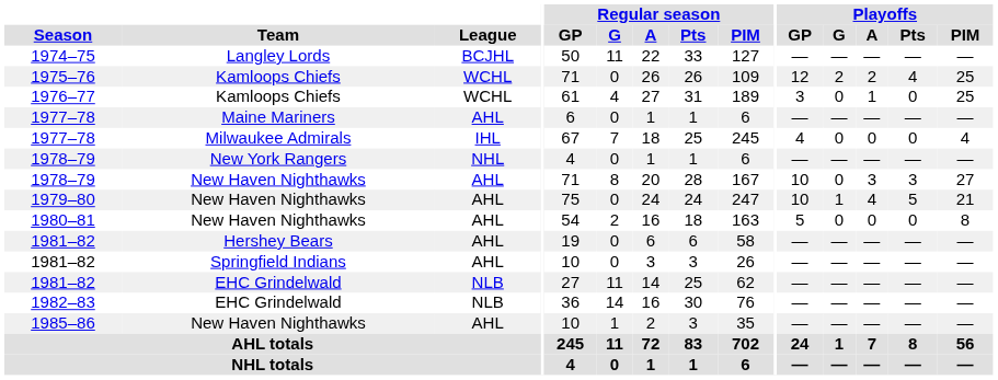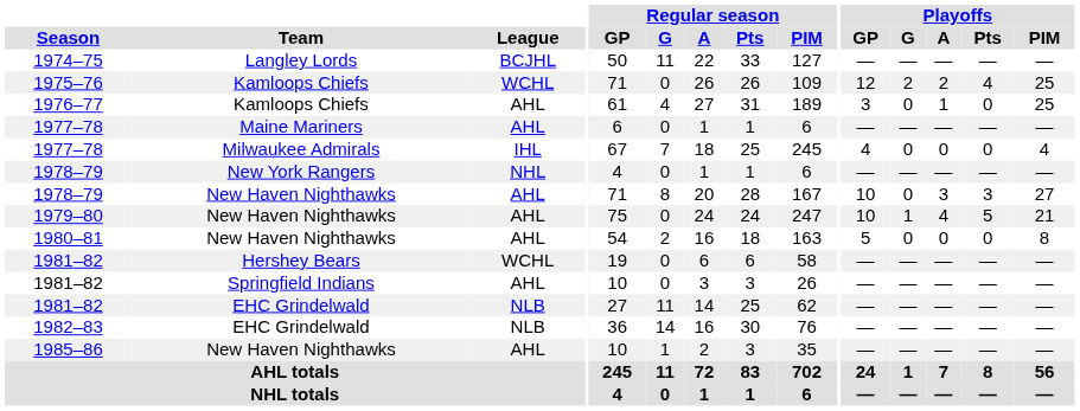1976–77 | League: WCHL -> AHL
1981–82 / Hershey Bears | League: AHL -> WCHL
